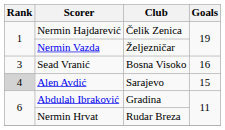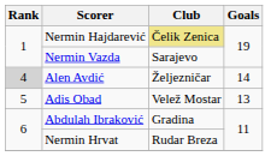Nermin Hajdarević | Club: no background -> khaki background
Nermin Vazda | Club: Željezničar -> Sarajevo
- row: 3 | Sead Vranić | Bosna Visoko | 16
Alen Avdić | Club: Sarajevo -> Željezničar
Alen Avdić | Goals: 15 -> 14
+ row: 5 | Adis Obad | Velež Mostar | 13
